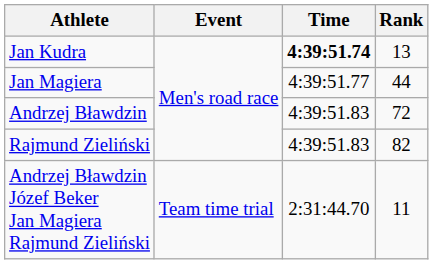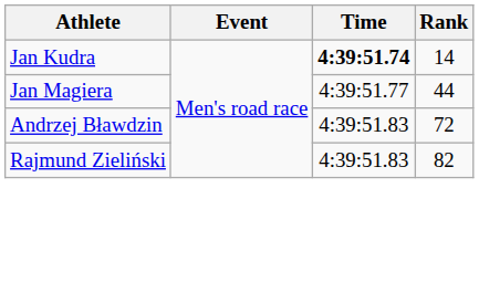Jan Kudra | Rank: 13 -> 14
- row: Andrzej Bławdzin Józef Beker Jan Magiera Rajmund Zieliński | Team time trial | 2:31:44.70 | 11
